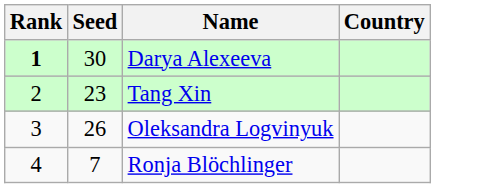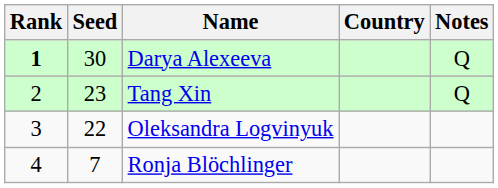+ column: Notes | Q | Q
Oleksandra Logvinyuk | Seed: 26 -> 22
